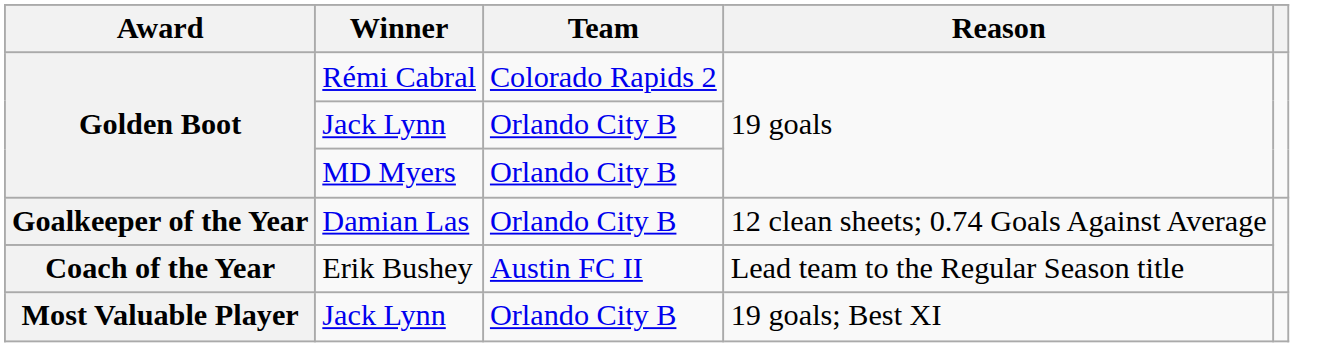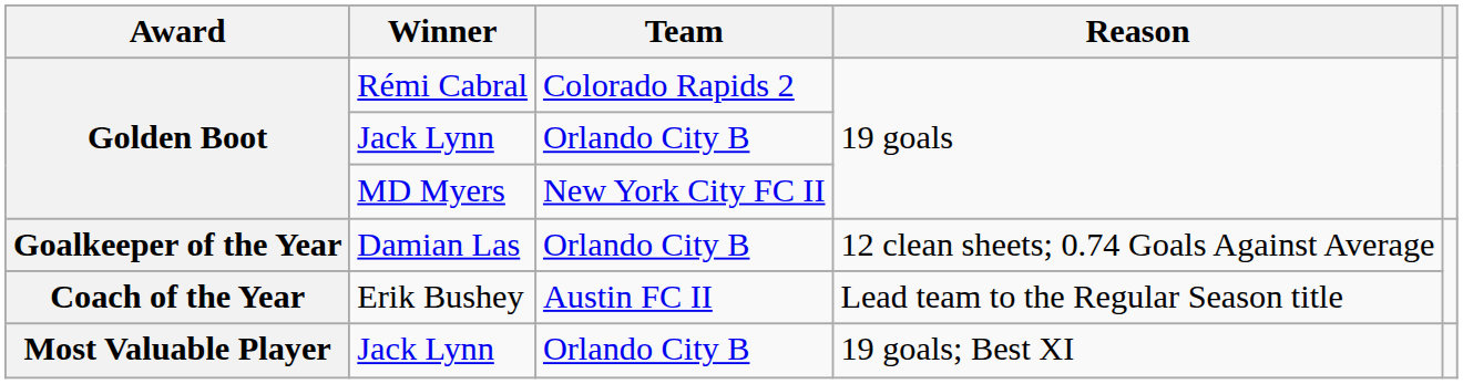MD Myers | Team: Orlando City B -> New York City FC II
